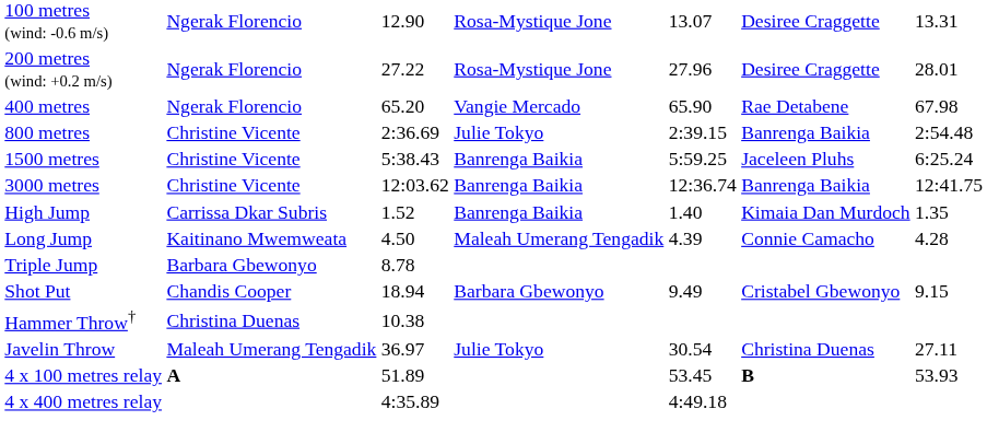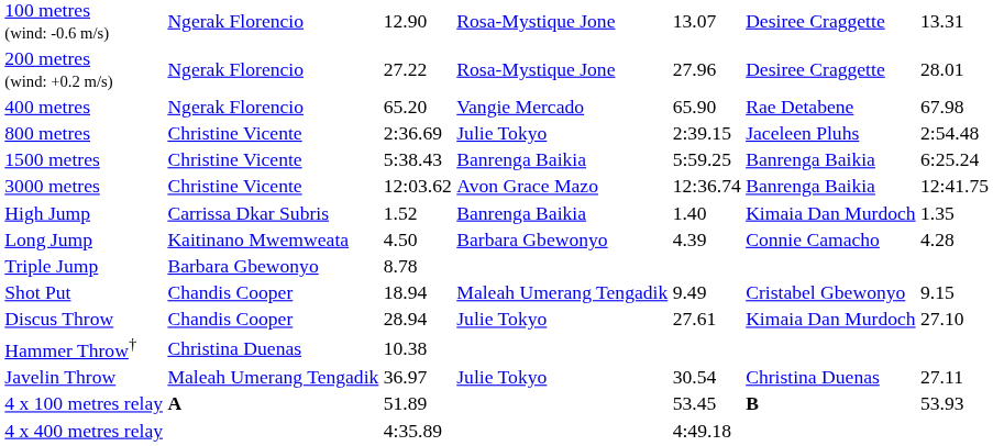800 metres | column 6: Banrenga Baikia -> Jaceleen Pluhs
1500 metres | column 6: Jaceleen Pluhs -> Banrenga Baikia
3000 metres | column 4: Banrenga Baikia -> Avon Grace Mazo
Long Jump | column 4: Maleah Umerang Tengadik -> Barbara Gbewonyo
Shot Put | column 4: Barbara Gbewonyo -> Maleah Umerang Tengadik
+ row: Discus Throw | Chandis Cooper | 28.94 | Julie Tokyo | 27.61 | Kimaia Dan Murdoch | 27.10
